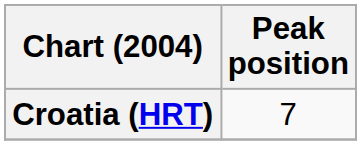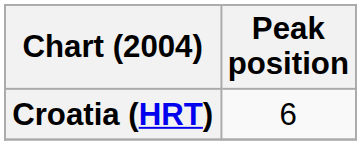Croatia (HRT) | Peak position: 7 -> 6
